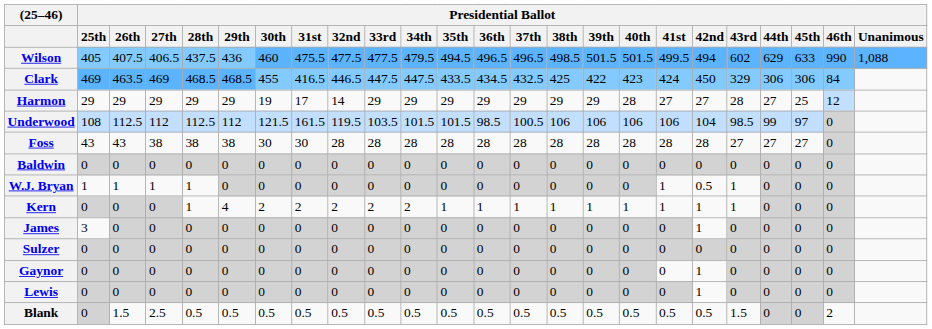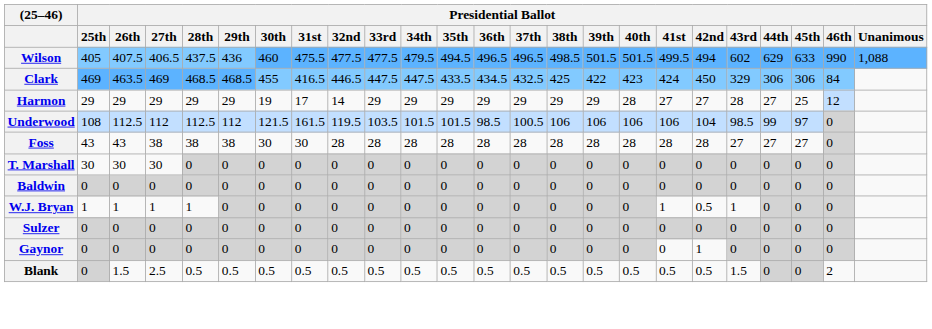+ row: T. Marshall | 30 | 30 | 30 | 0 | 0 | 0 | 0 | 0 | 0 | 0 | 0 | 0 | 0 | 0 | 0 | 0 | 0 | 0 | 0 | 0 | 0 | 0
- row: Kern | 0 | 0 | 0 | 1 | 4 | 2 | 2 | 2 | 2 | 2 | 1 | 1 | 1 | 1 | 1 | 1 | 1 | 1 | 1 | 0 | 0 | 0
- row: James | 3 | 0 | 0 | 0 | 0 | 0 | 0 | 0 | 0 | 0 | 0 | 0 | 0 | 0 | 0 | 0 | 0 | 1 | 0 | 0 | 0 | 0
- row: Lewis | 0 | 0 | 0 | 0 | 0 | 0 | 0 | 0 | 0 | 0 | 0 | 0 | 0 | 0 | 0 | 0 | 0 | 1 | 0 | 0 | 0 | 0
